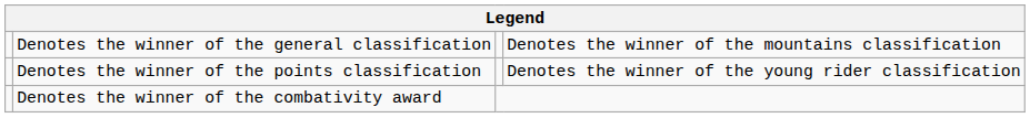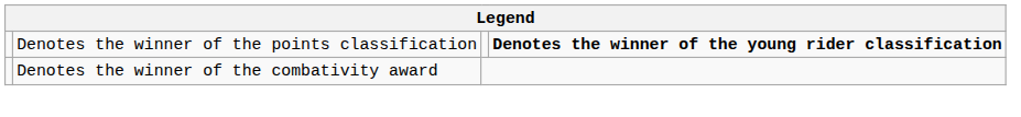- row: Denotes the winner of the general classification | Denotes the winner of the mountains classification
Denotes the winner of the points classification | column 4: normal -> bold
